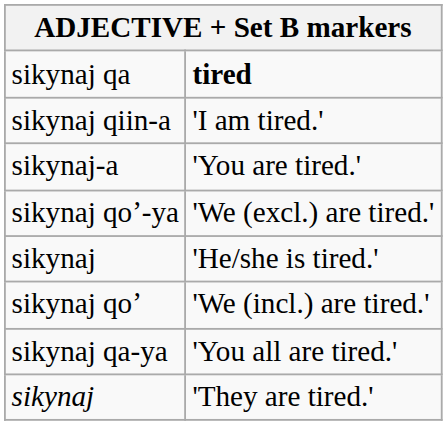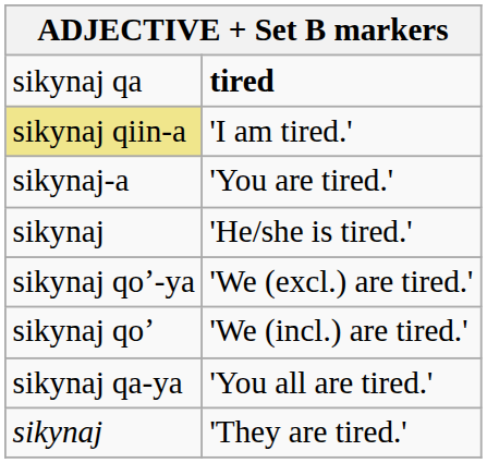'I am tired.' | column 1: no background -> khaki background
rows swapped: 'He/she is tired.' <-> 'We (excl.) are tired.'
